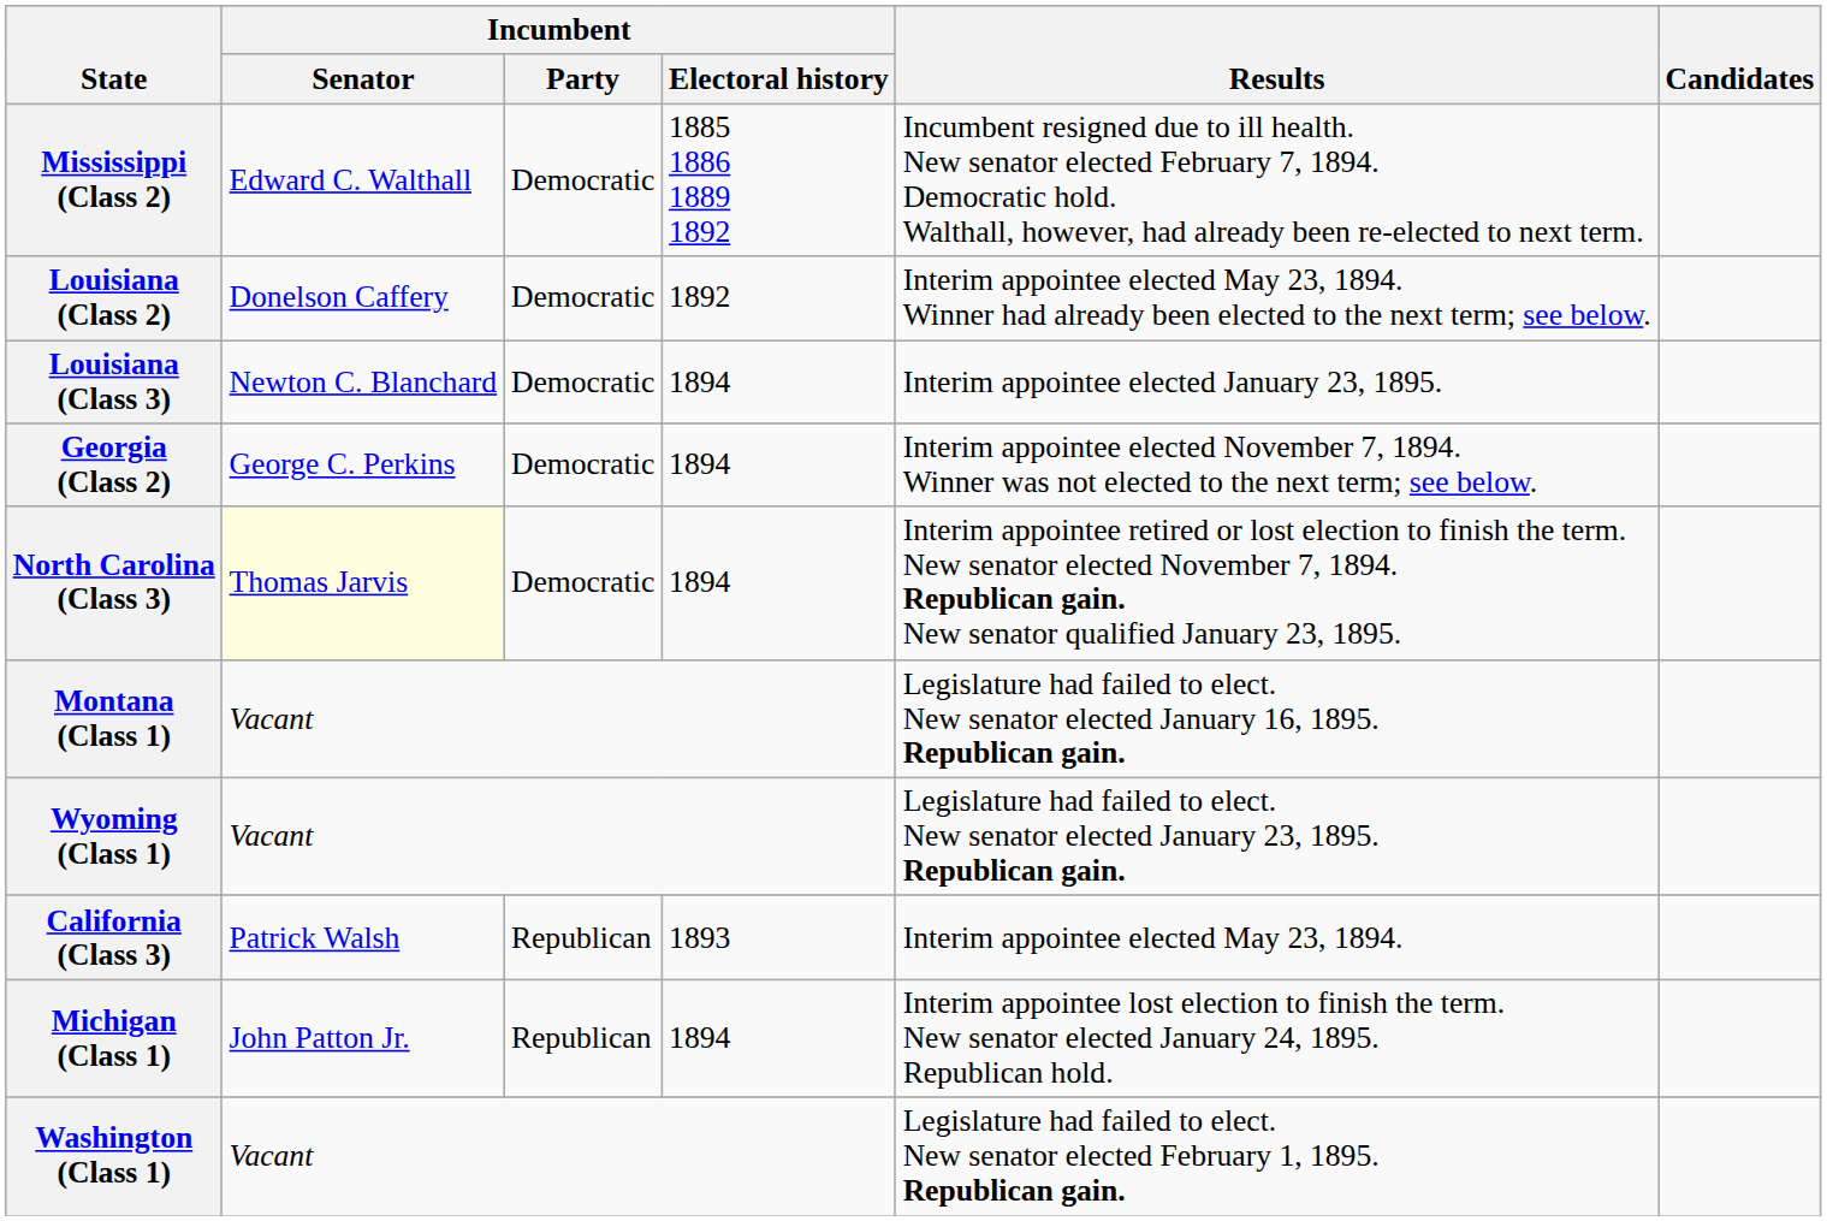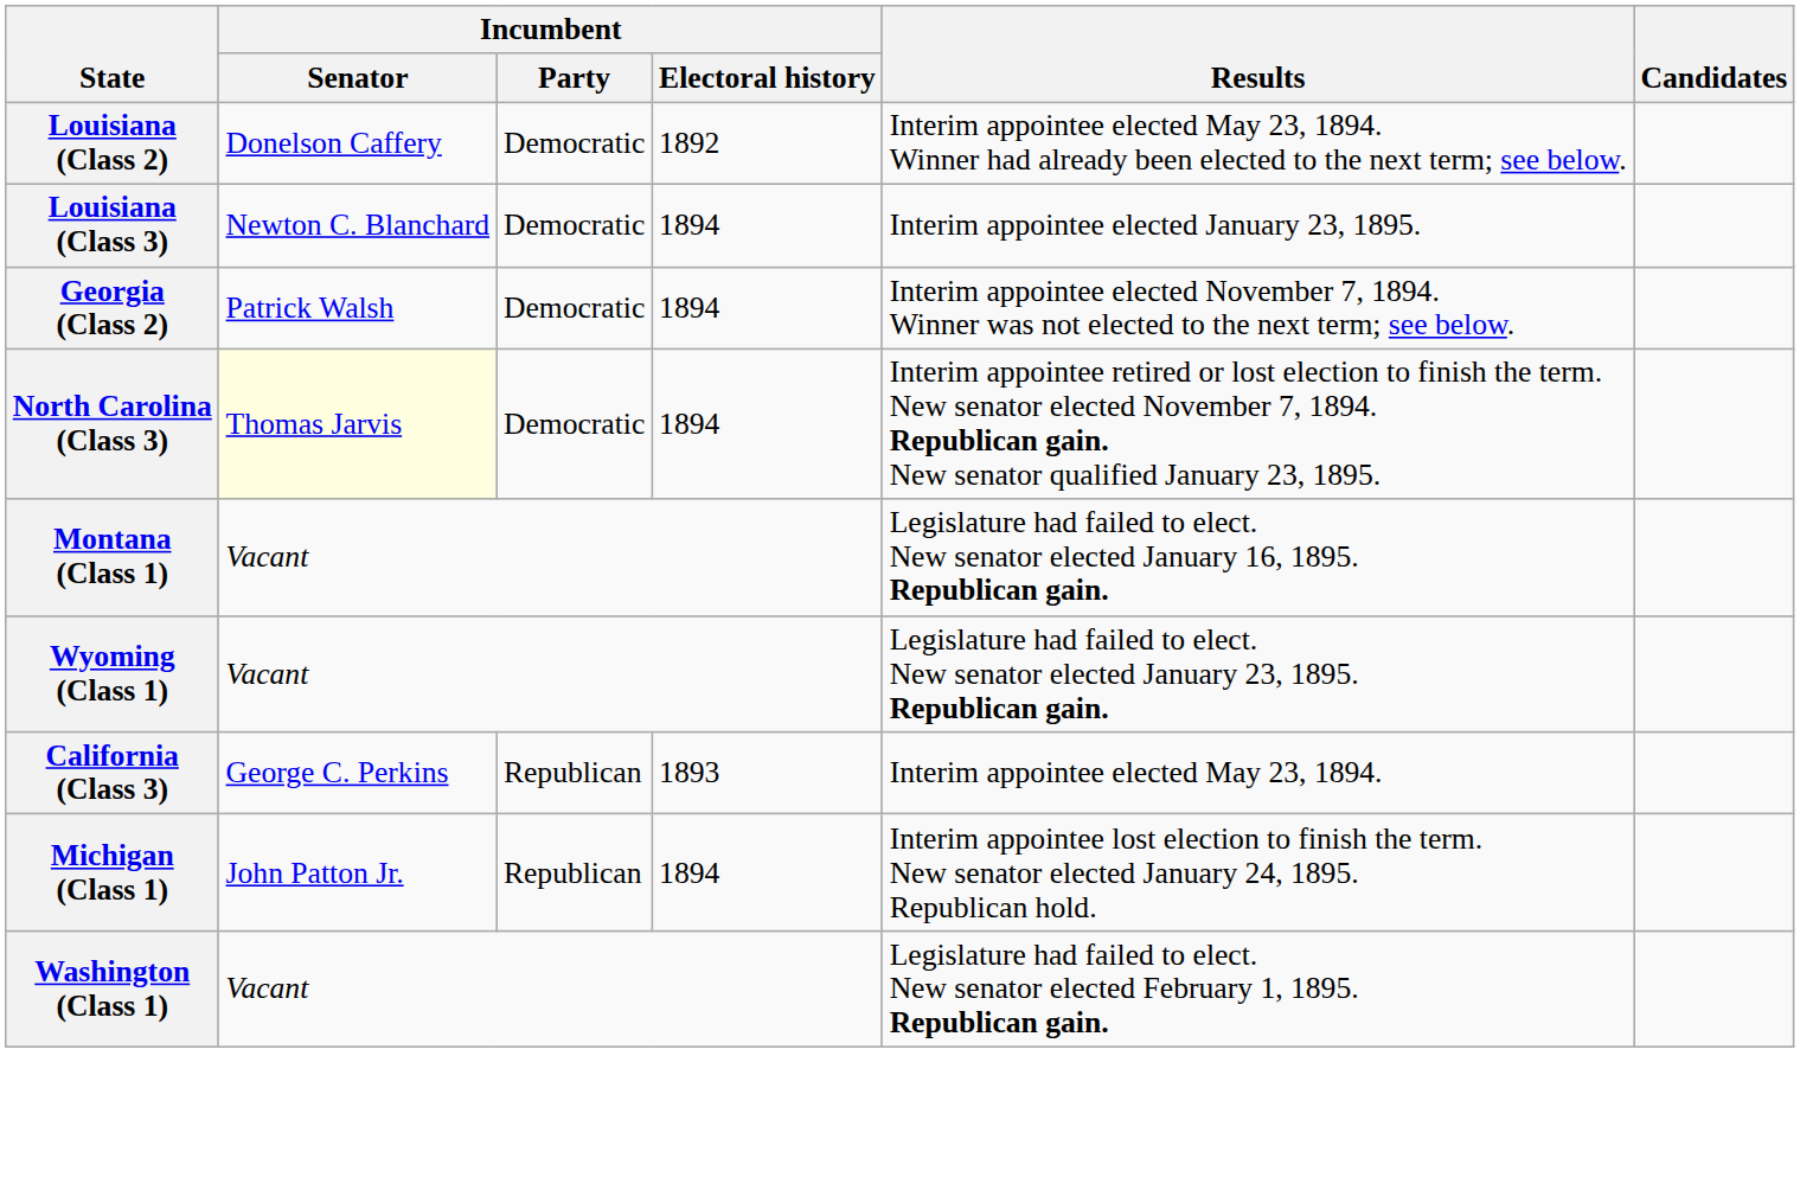- row: Mississippi (Class 2) | Edward C. Walthall | Democratic | 1885 1886 1889 1892 | Incumbent resigned due to ill health. New senator elected February 7, 1894. Democratic hold. Walthall, however, had already been re-elected to next term.
Georgia (Class 2) | Incumbent / Senator: George C. Perkins -> Patrick Walsh
California (Class 3) | Incumbent / Senator: Patrick Walsh -> George C. Perkins
